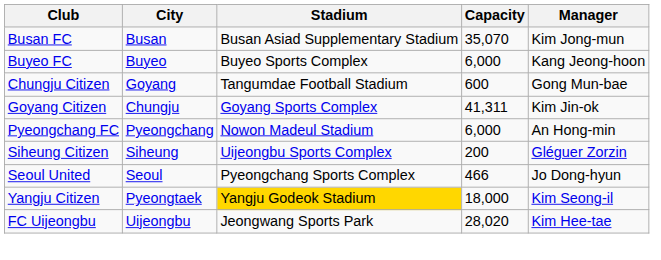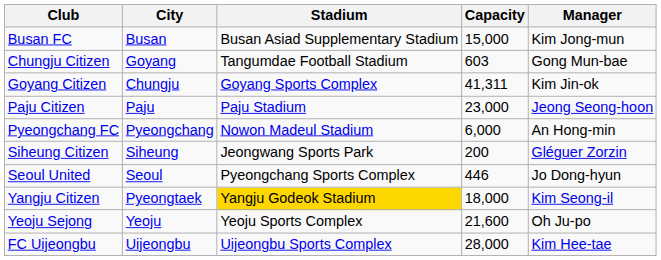Busan FC | Capacity: 35,070 -> 15,000
- row: Buyeo FC | Buyeo | Buyeo Sports Complex | 6,000 | Kang Jeong-hoon
Chungju Citizen | Capacity: 600 -> 603
+ row: Paju Citizen | Paju | Paju Stadium | 23,000 | Jeong Seong-hoon
Siheung Citizen | Stadium: Uijeongbu Sports Complex -> Jeongwang Sports Park
Seoul United | Capacity: 466 -> 446
+ row: Yeoju Sejong | Yeoju | Yeoju Sports Complex | 21,600 | Oh Ju-po
FC Uijeongbu | Stadium: Jeongwang Sports Park -> Uijeongbu Sports Complex
FC Uijeongbu | Capacity: 28,020 -> 28,000
